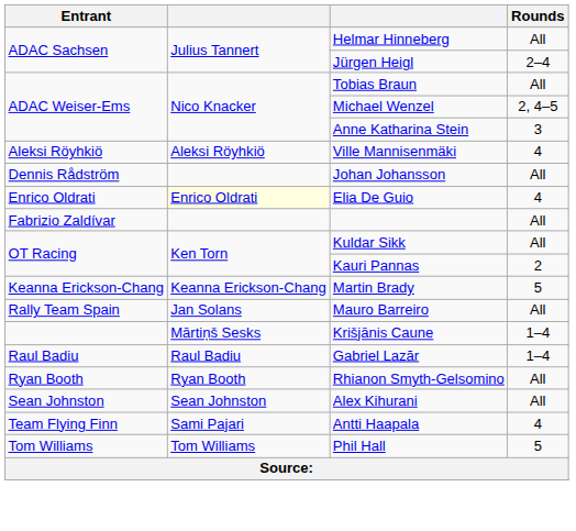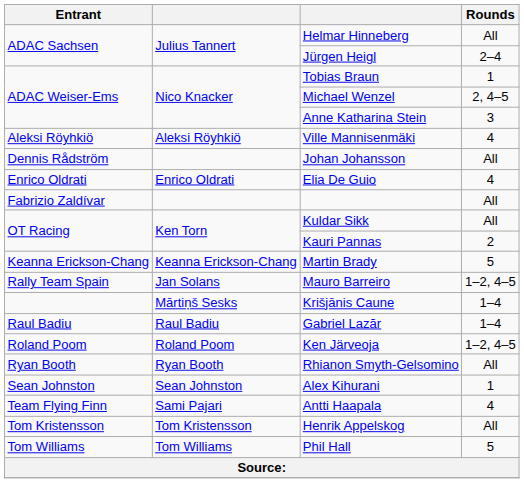Tobias Braun | Rounds: All -> 1
Elia De Guio | column 2: lightyellow background -> no background
Mauro Barreiro | Rounds: All -> 1–2, 4–5
+ row: Roland Poom | Roland Poom | Ken Järveoja | 1–2, 4–5
Alex Kihurani | Rounds: All -> 1
+ row: Tom Kristensson | Tom Kristensson | Henrik Appelskog | All
